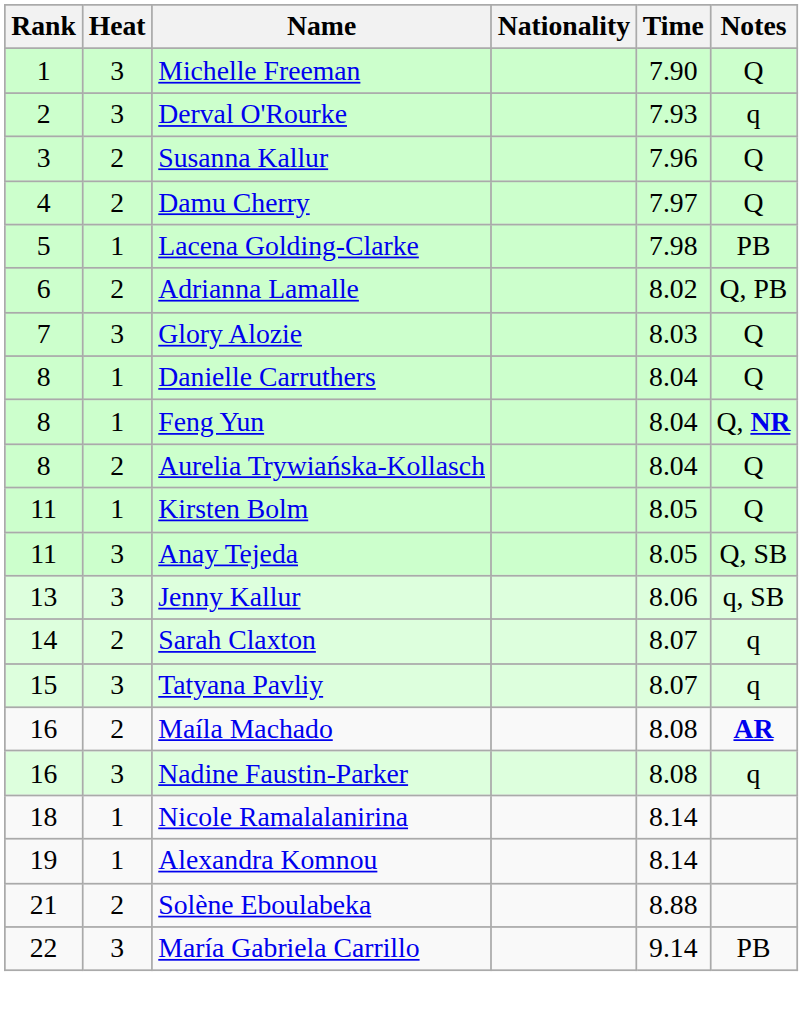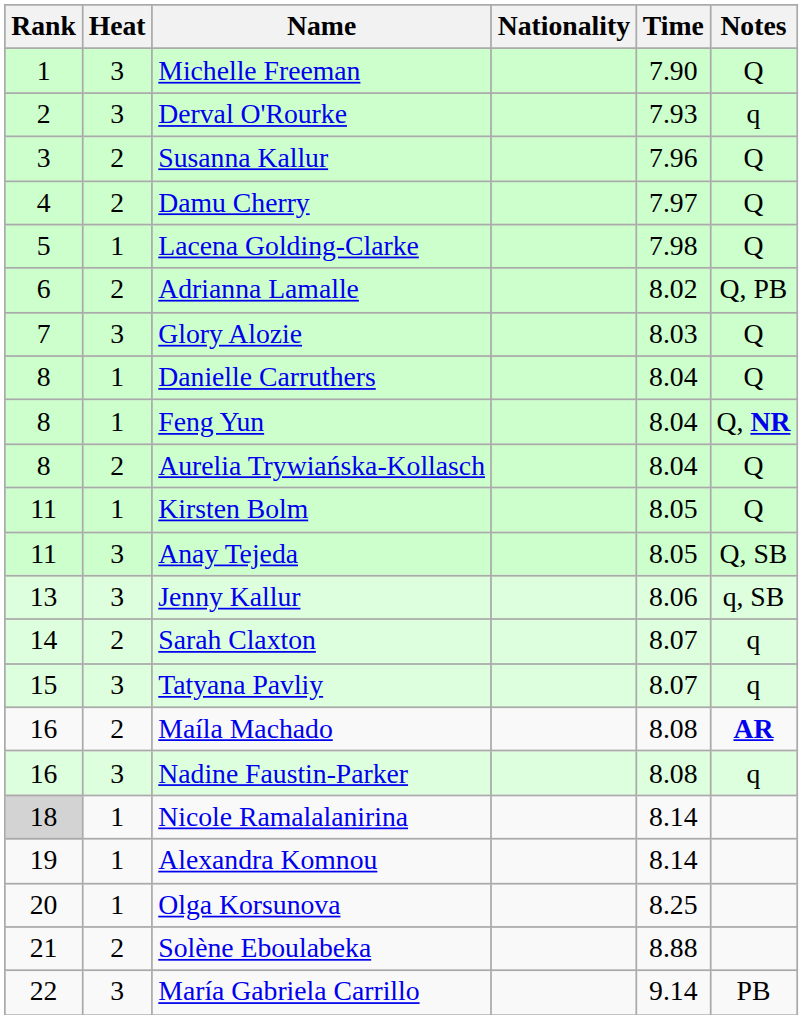Lacena Golding-Clarke | Notes: PB -> Q
Nicole Ramalalanirina | Rank: no background -> lightgrey background
+ row: 20 | 1 | Olga Korsunova | 8.25
